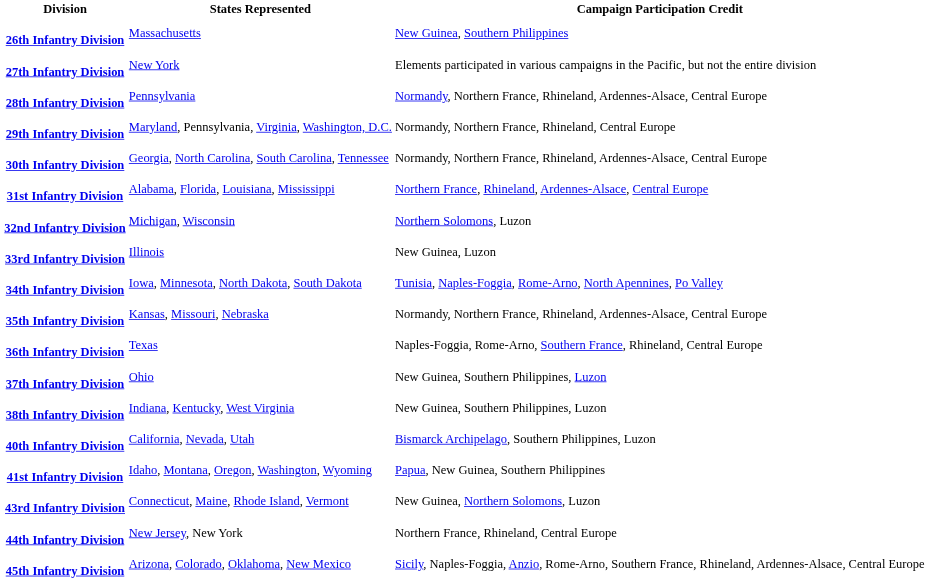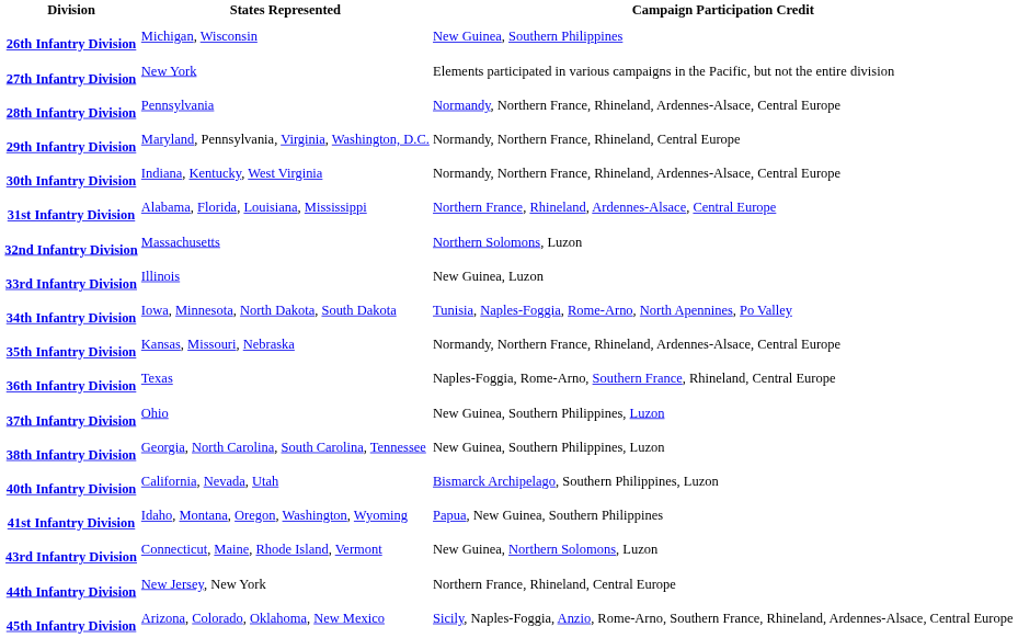26th Infantry Division | States Represented: Massachusetts -> Michigan, Wisconsin
30th Infantry Division | States Represented: Georgia, North Carolina, South Carolina, Tennessee -> Indiana, Kentucky, West Virginia
32nd Infantry Division | States Represented: Michigan, Wisconsin -> Massachusetts
38th Infantry Division | States Represented: Indiana, Kentucky, West Virginia -> Georgia, North Carolina, South Carolina, Tennessee
